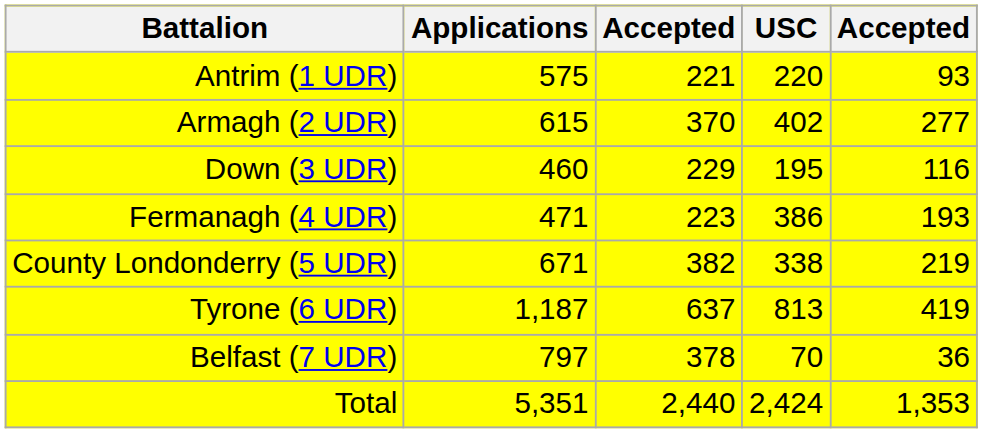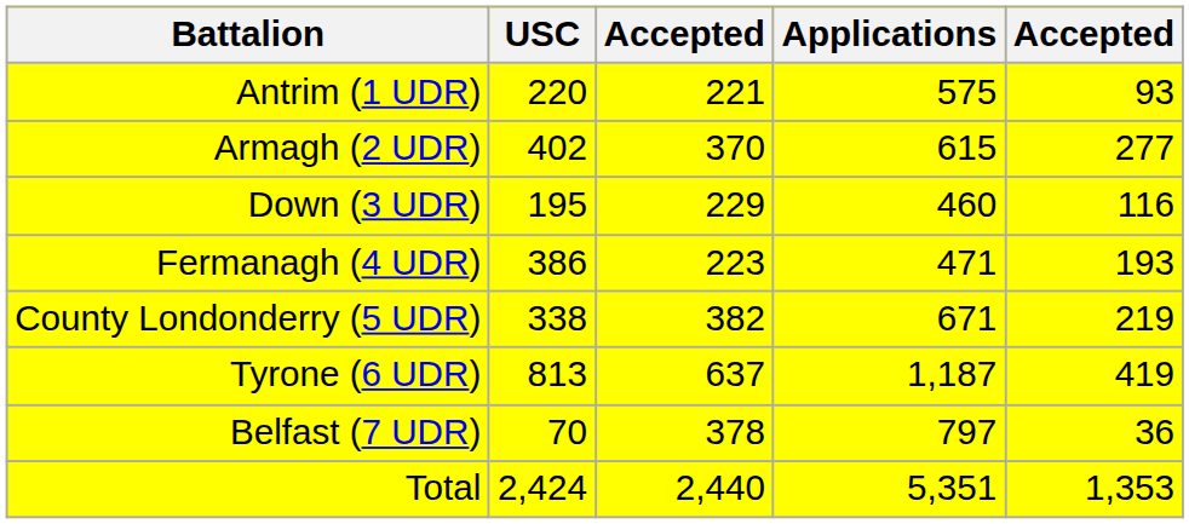columns swapped: Applications <-> USC
